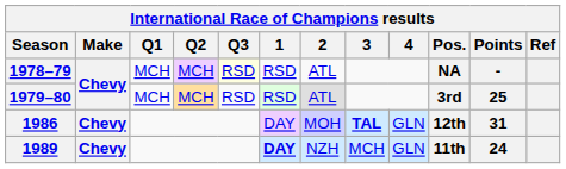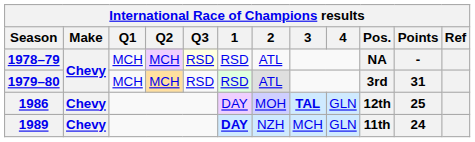1979–80 | Points: 25 -> 31
1986 | Points: 31 -> 25
